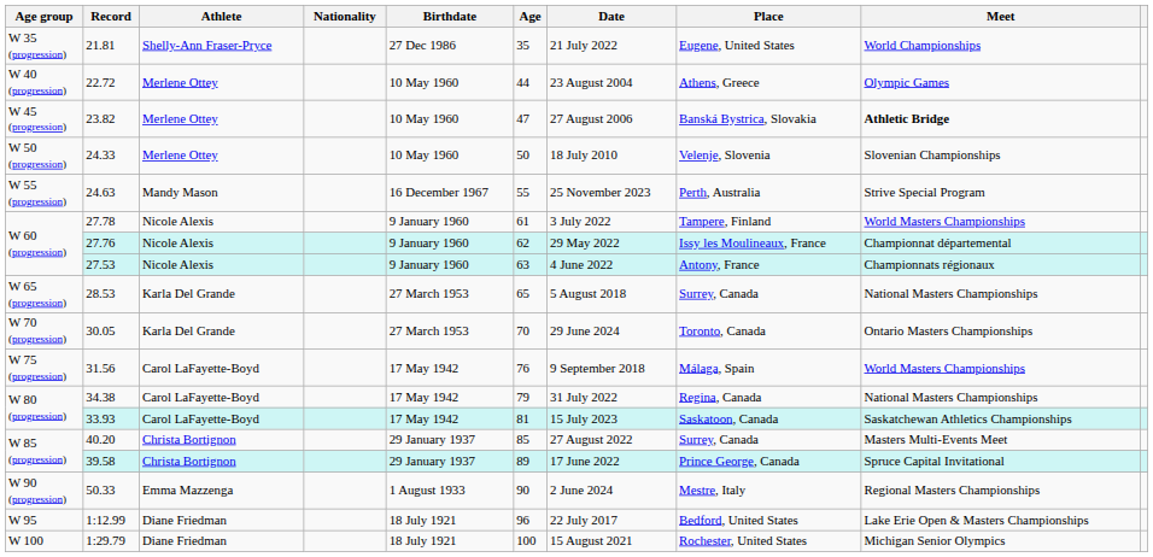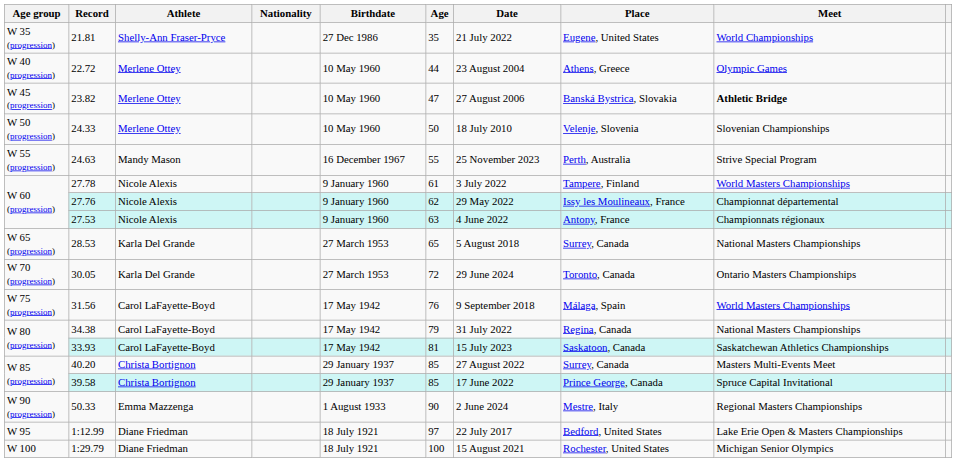30.05 | Age: 70 -> 72
39.58 | Age: 89 -> 85
1:12.99 | Age: 96 -> 97
